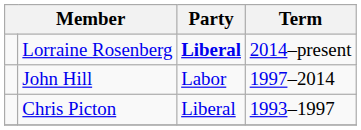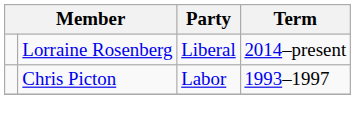Lorraine Rosenberg | Party: bold -> normal
- row: John Hill | Labor | 1997–2014
Chris Picton | Party: Liberal -> Labor
